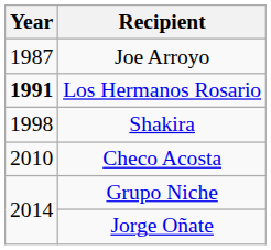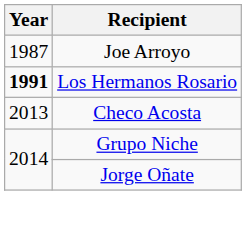- row: 1998 | Shakira
Checo Acosta | Year: 2010 -> 2013
